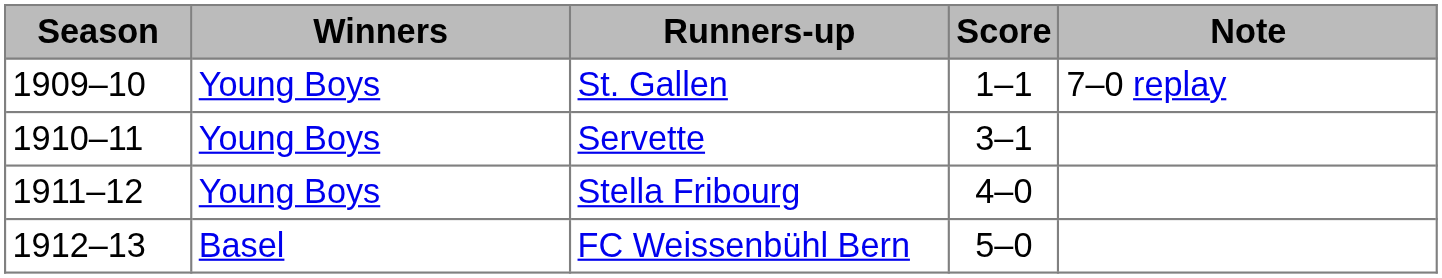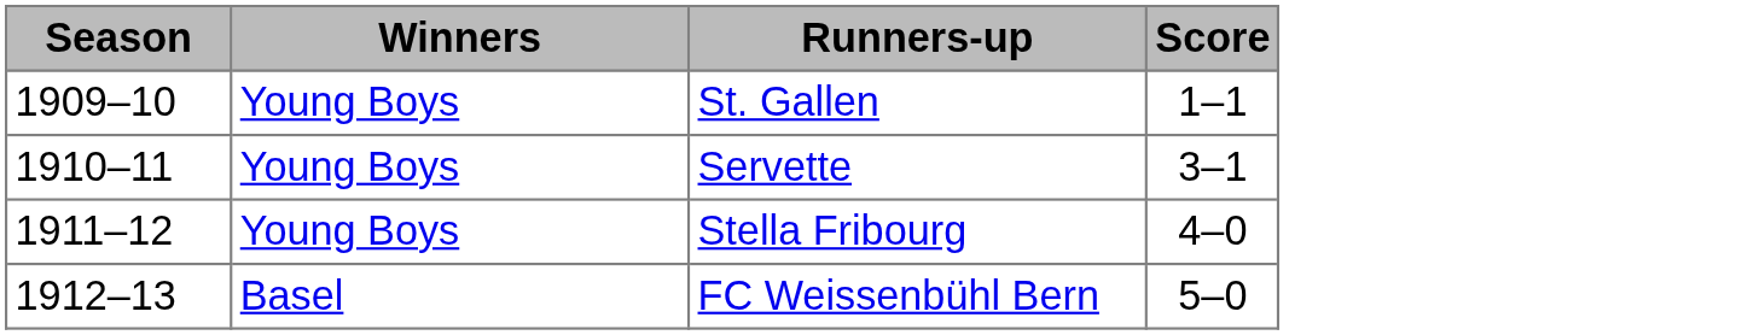- column: Note | 7–0 replay
